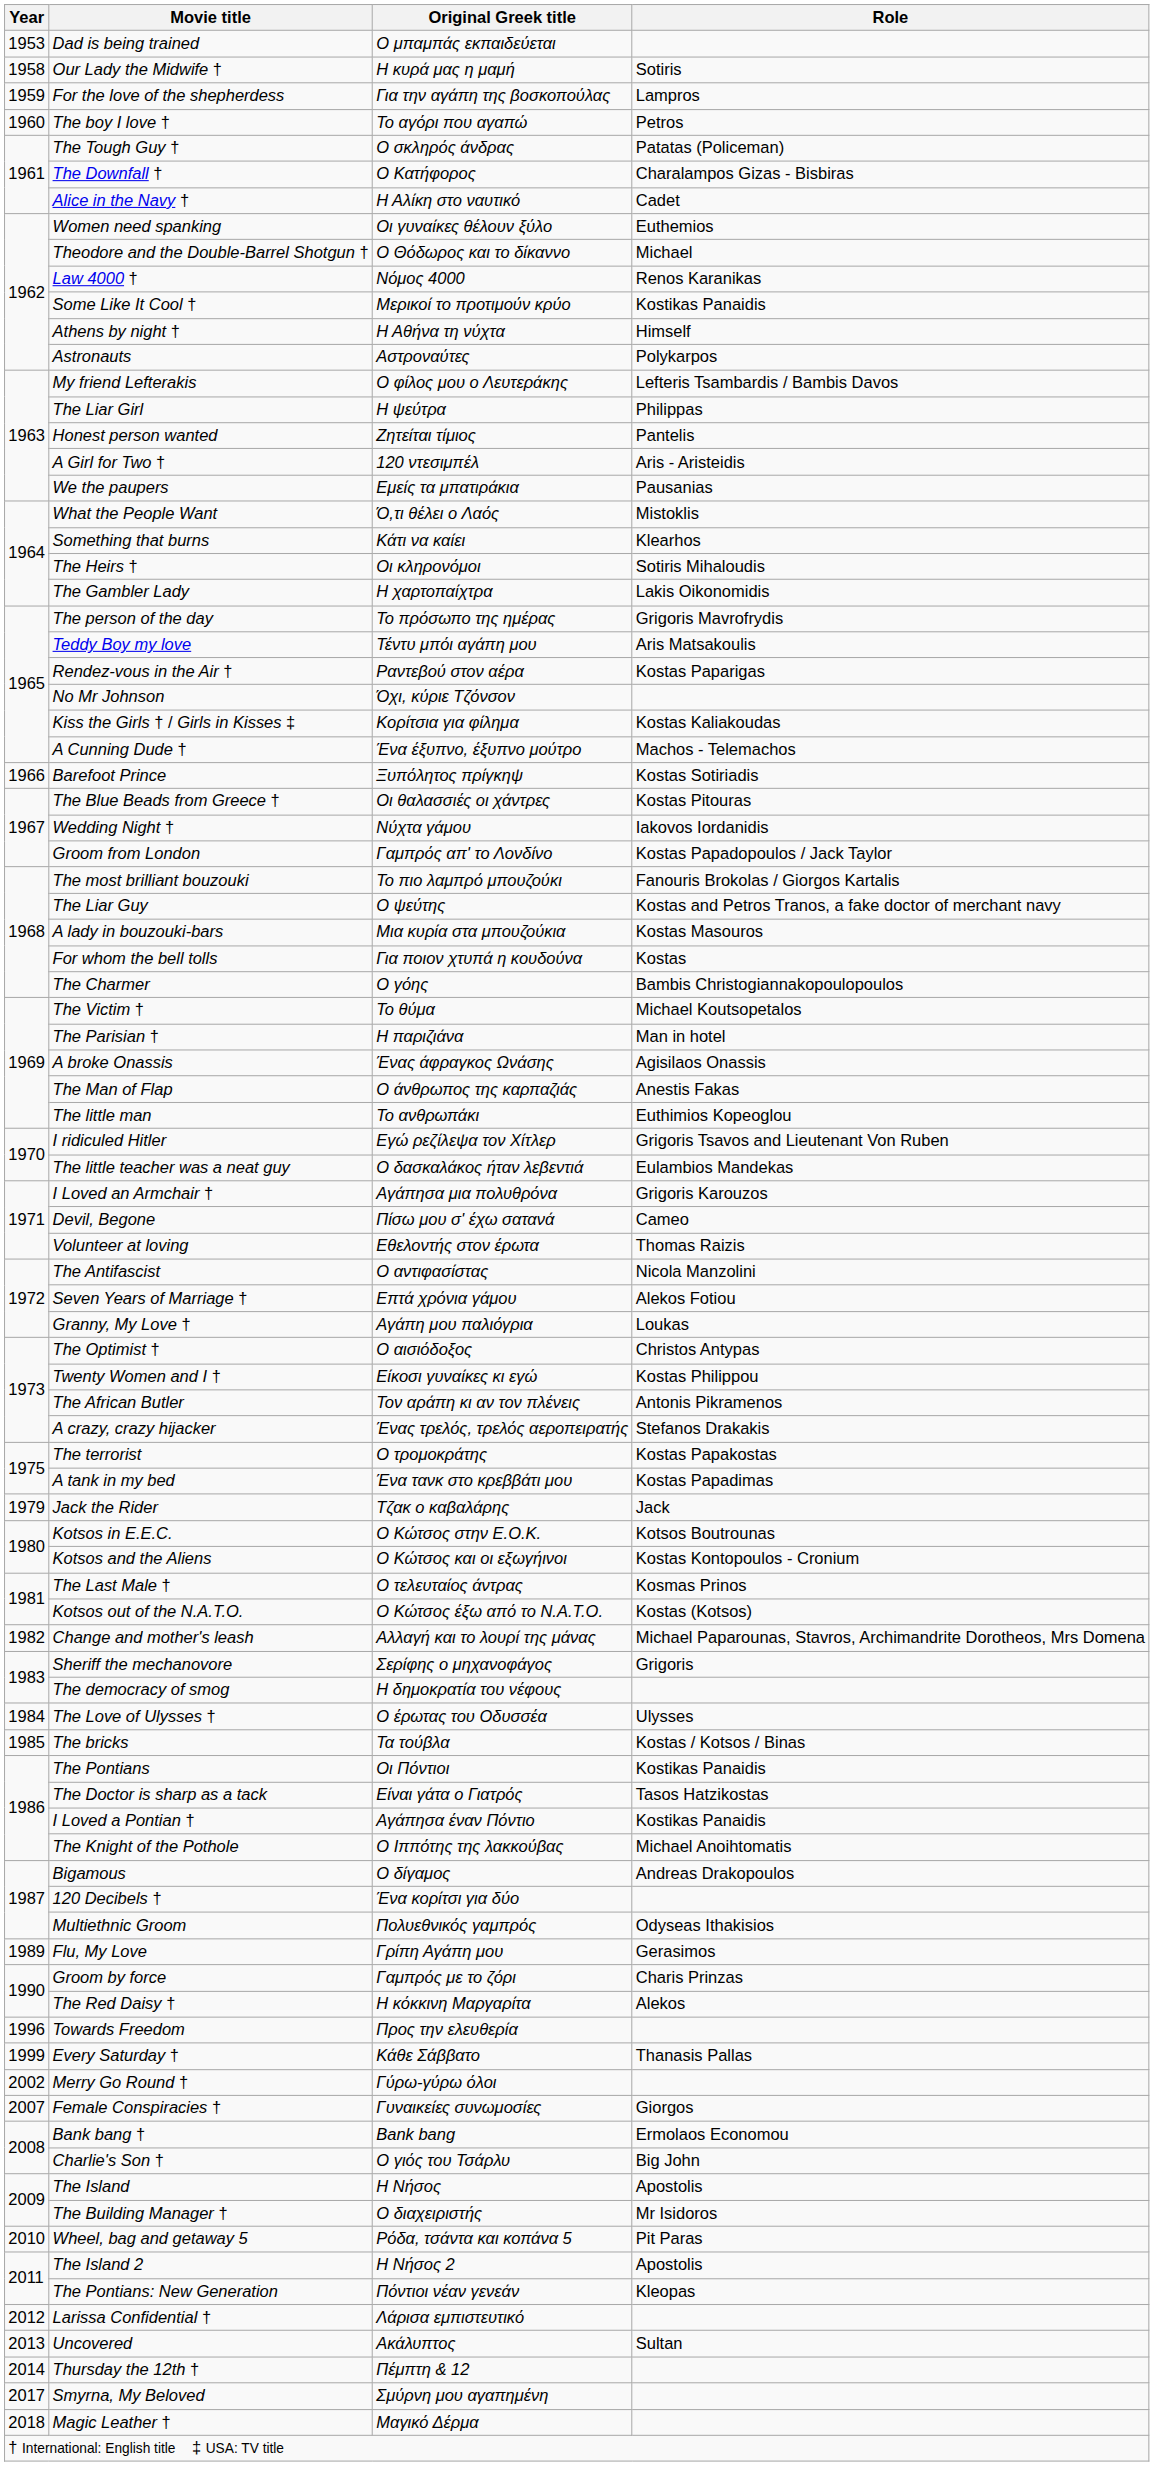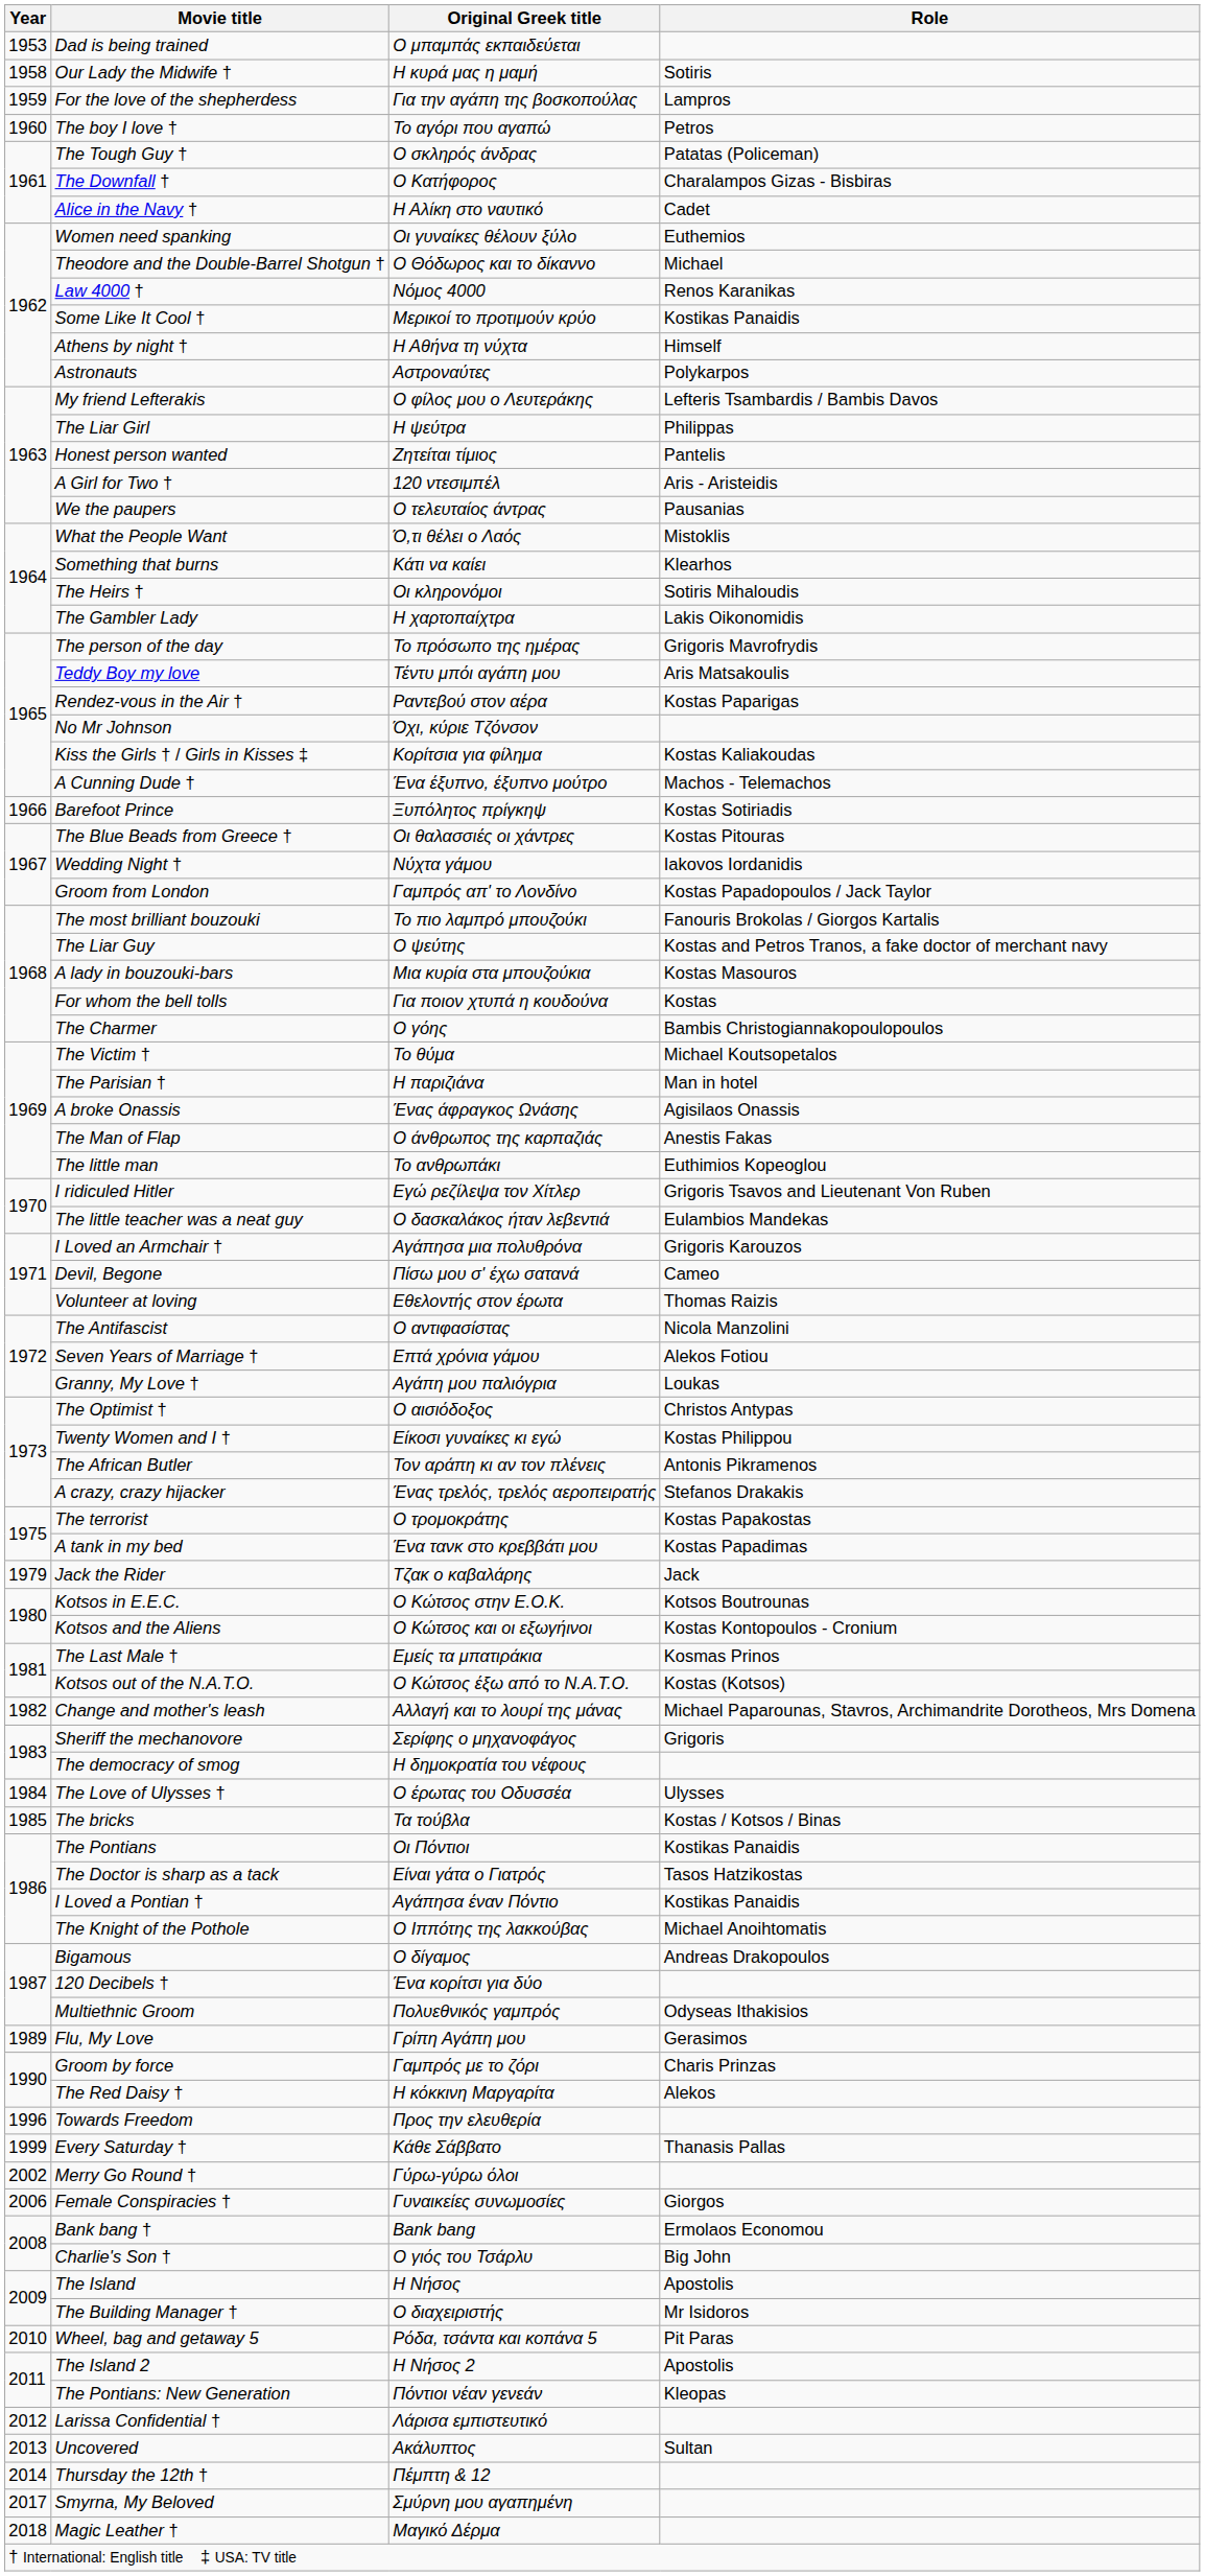We the paupers | Original Greek title: Εμείς τα μπατιράκια -> Ο τελευταίος άντρας
The Last Male † | Original Greek title: Ο τελευταίος άντρας -> Εμείς τα μπατιράκια
Female Conspiracies † | Year: 2007 -> 2006
